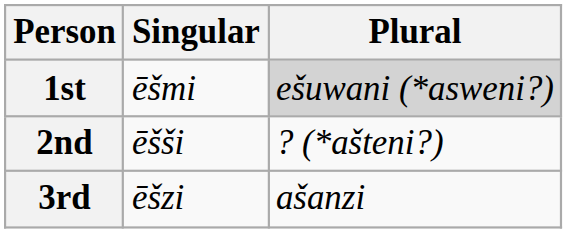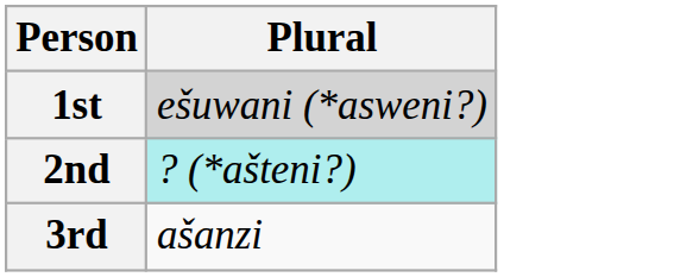- column: Singular | ēšmi | ēšši | ēšzi
2nd | Plural: no background -> paleturquoise background
